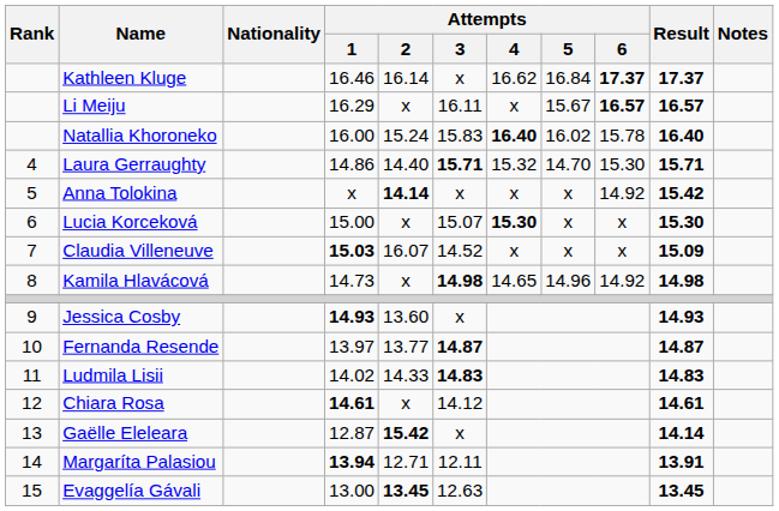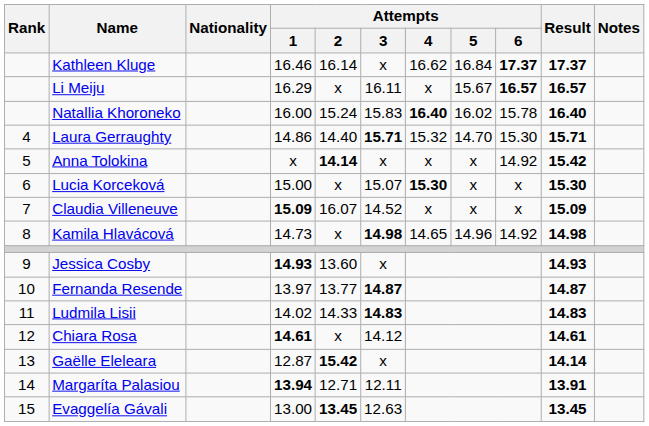Claudia Villeneuve | Attempts / 1: 15.03 -> 15.09
